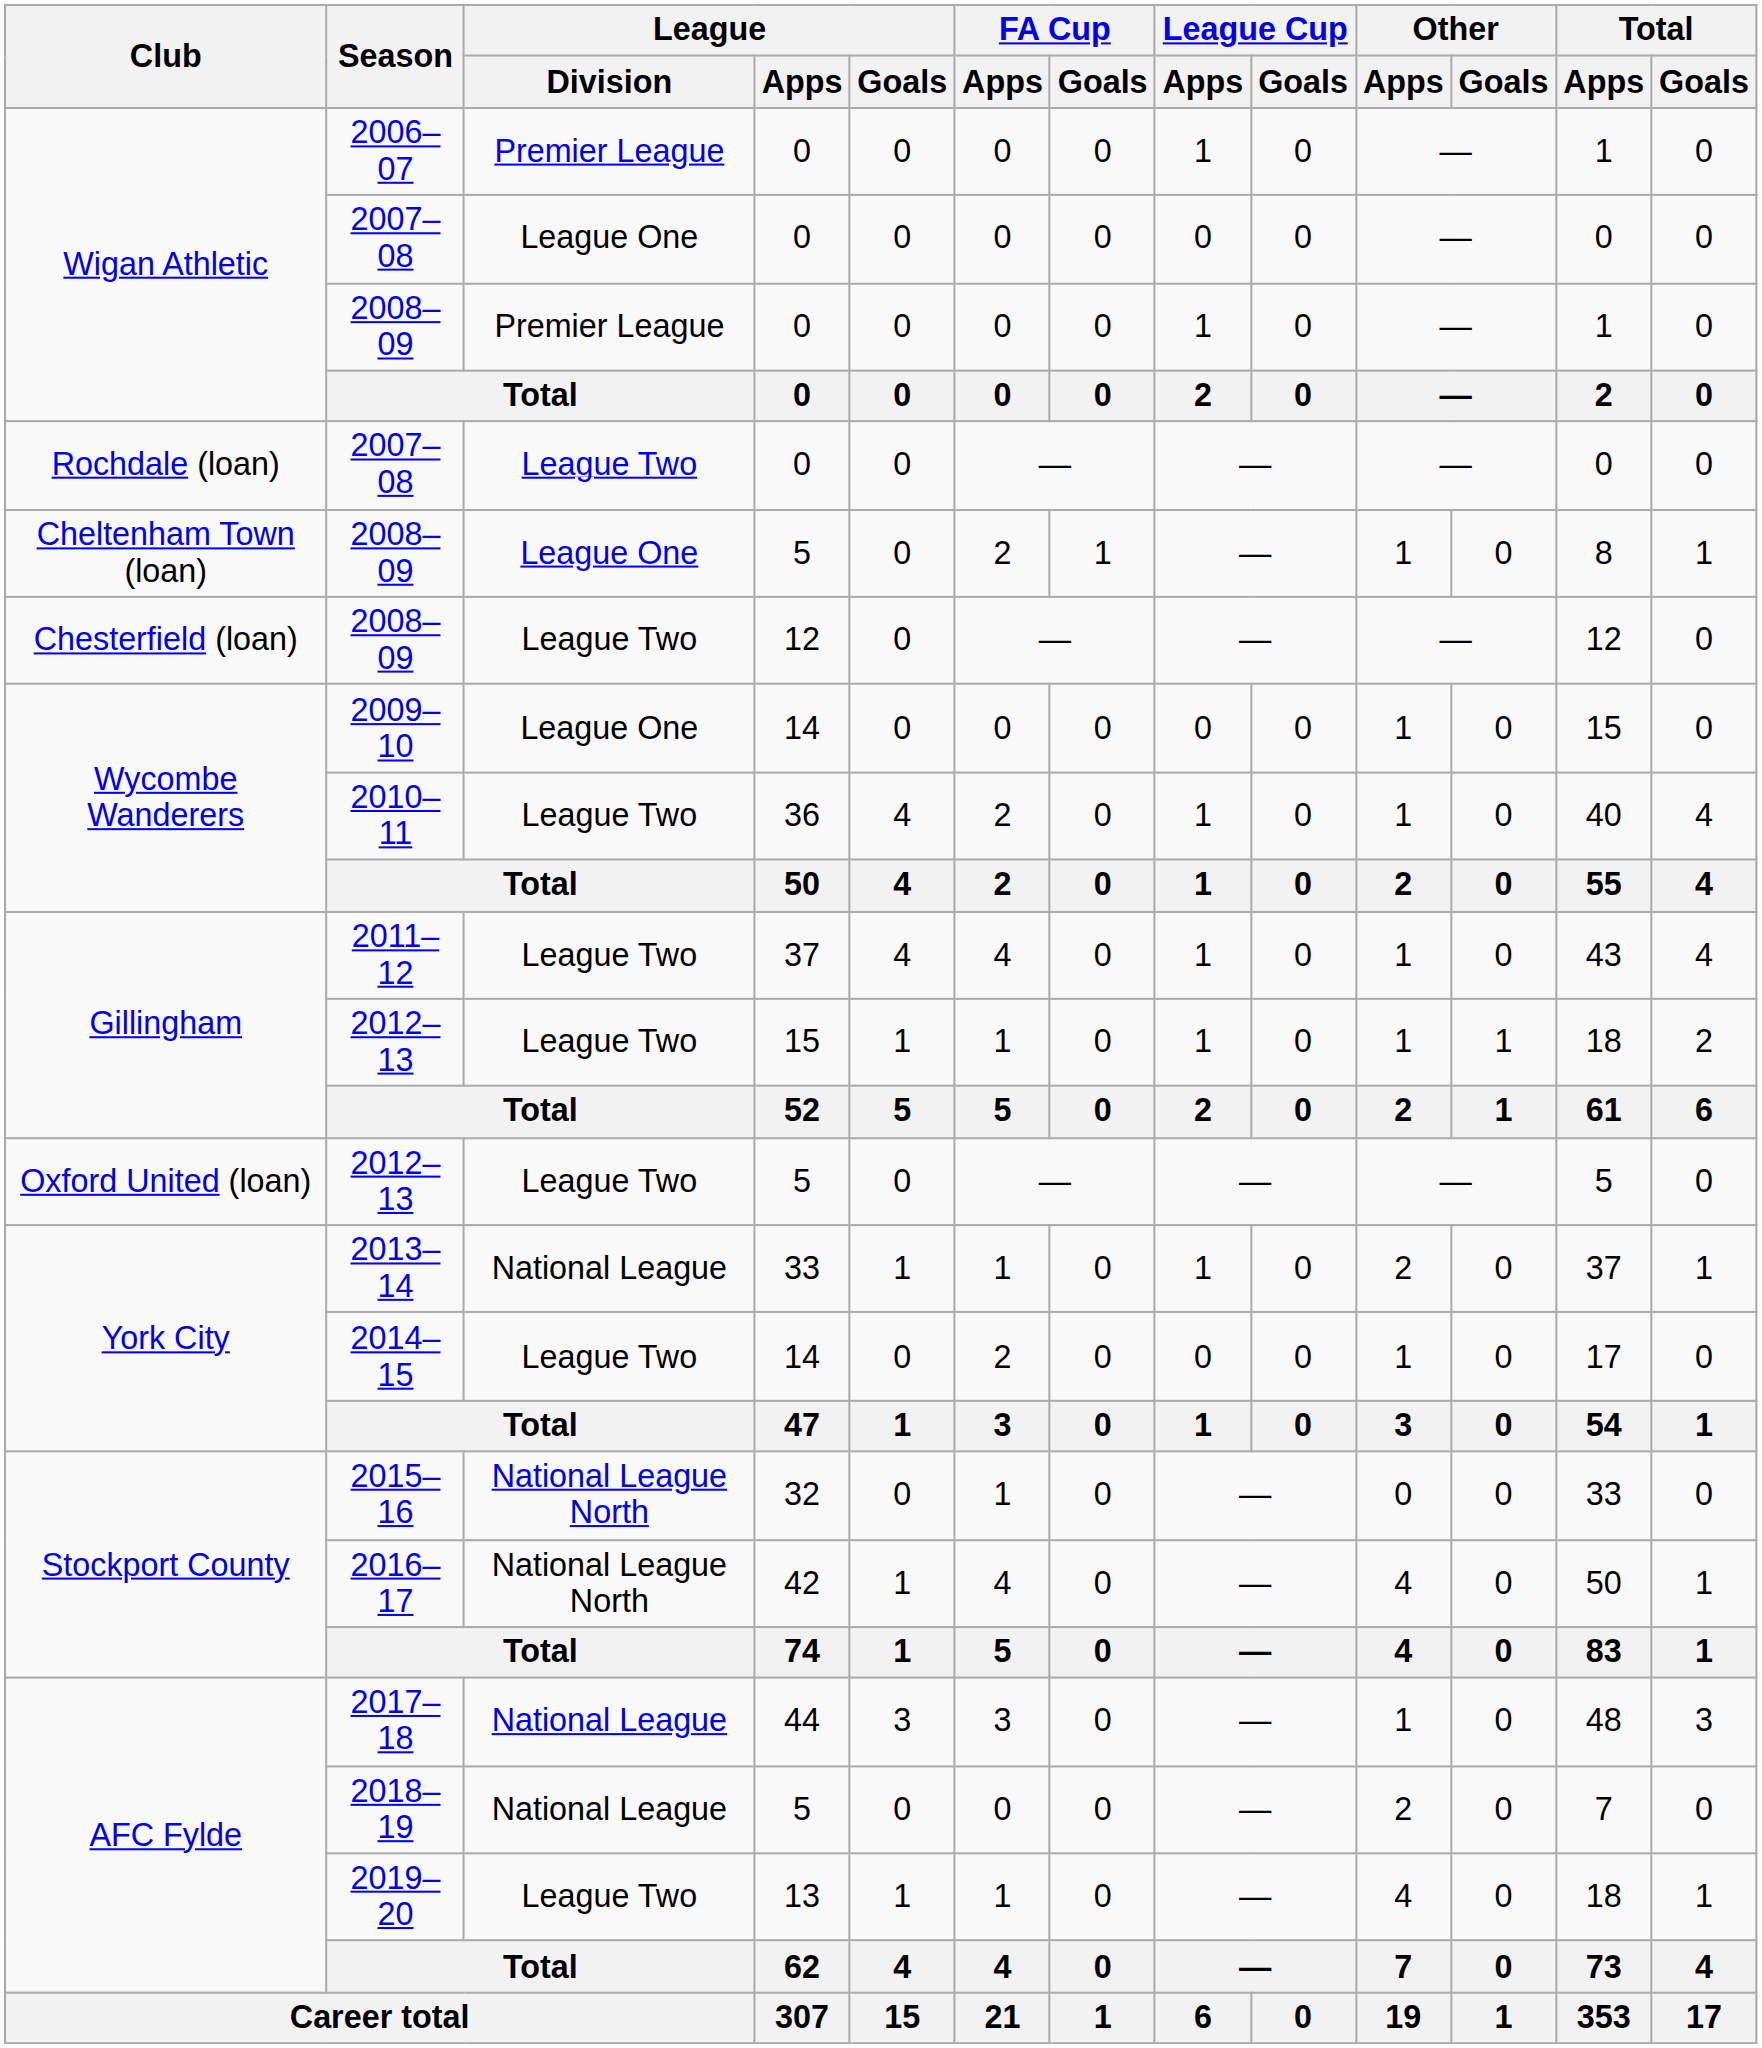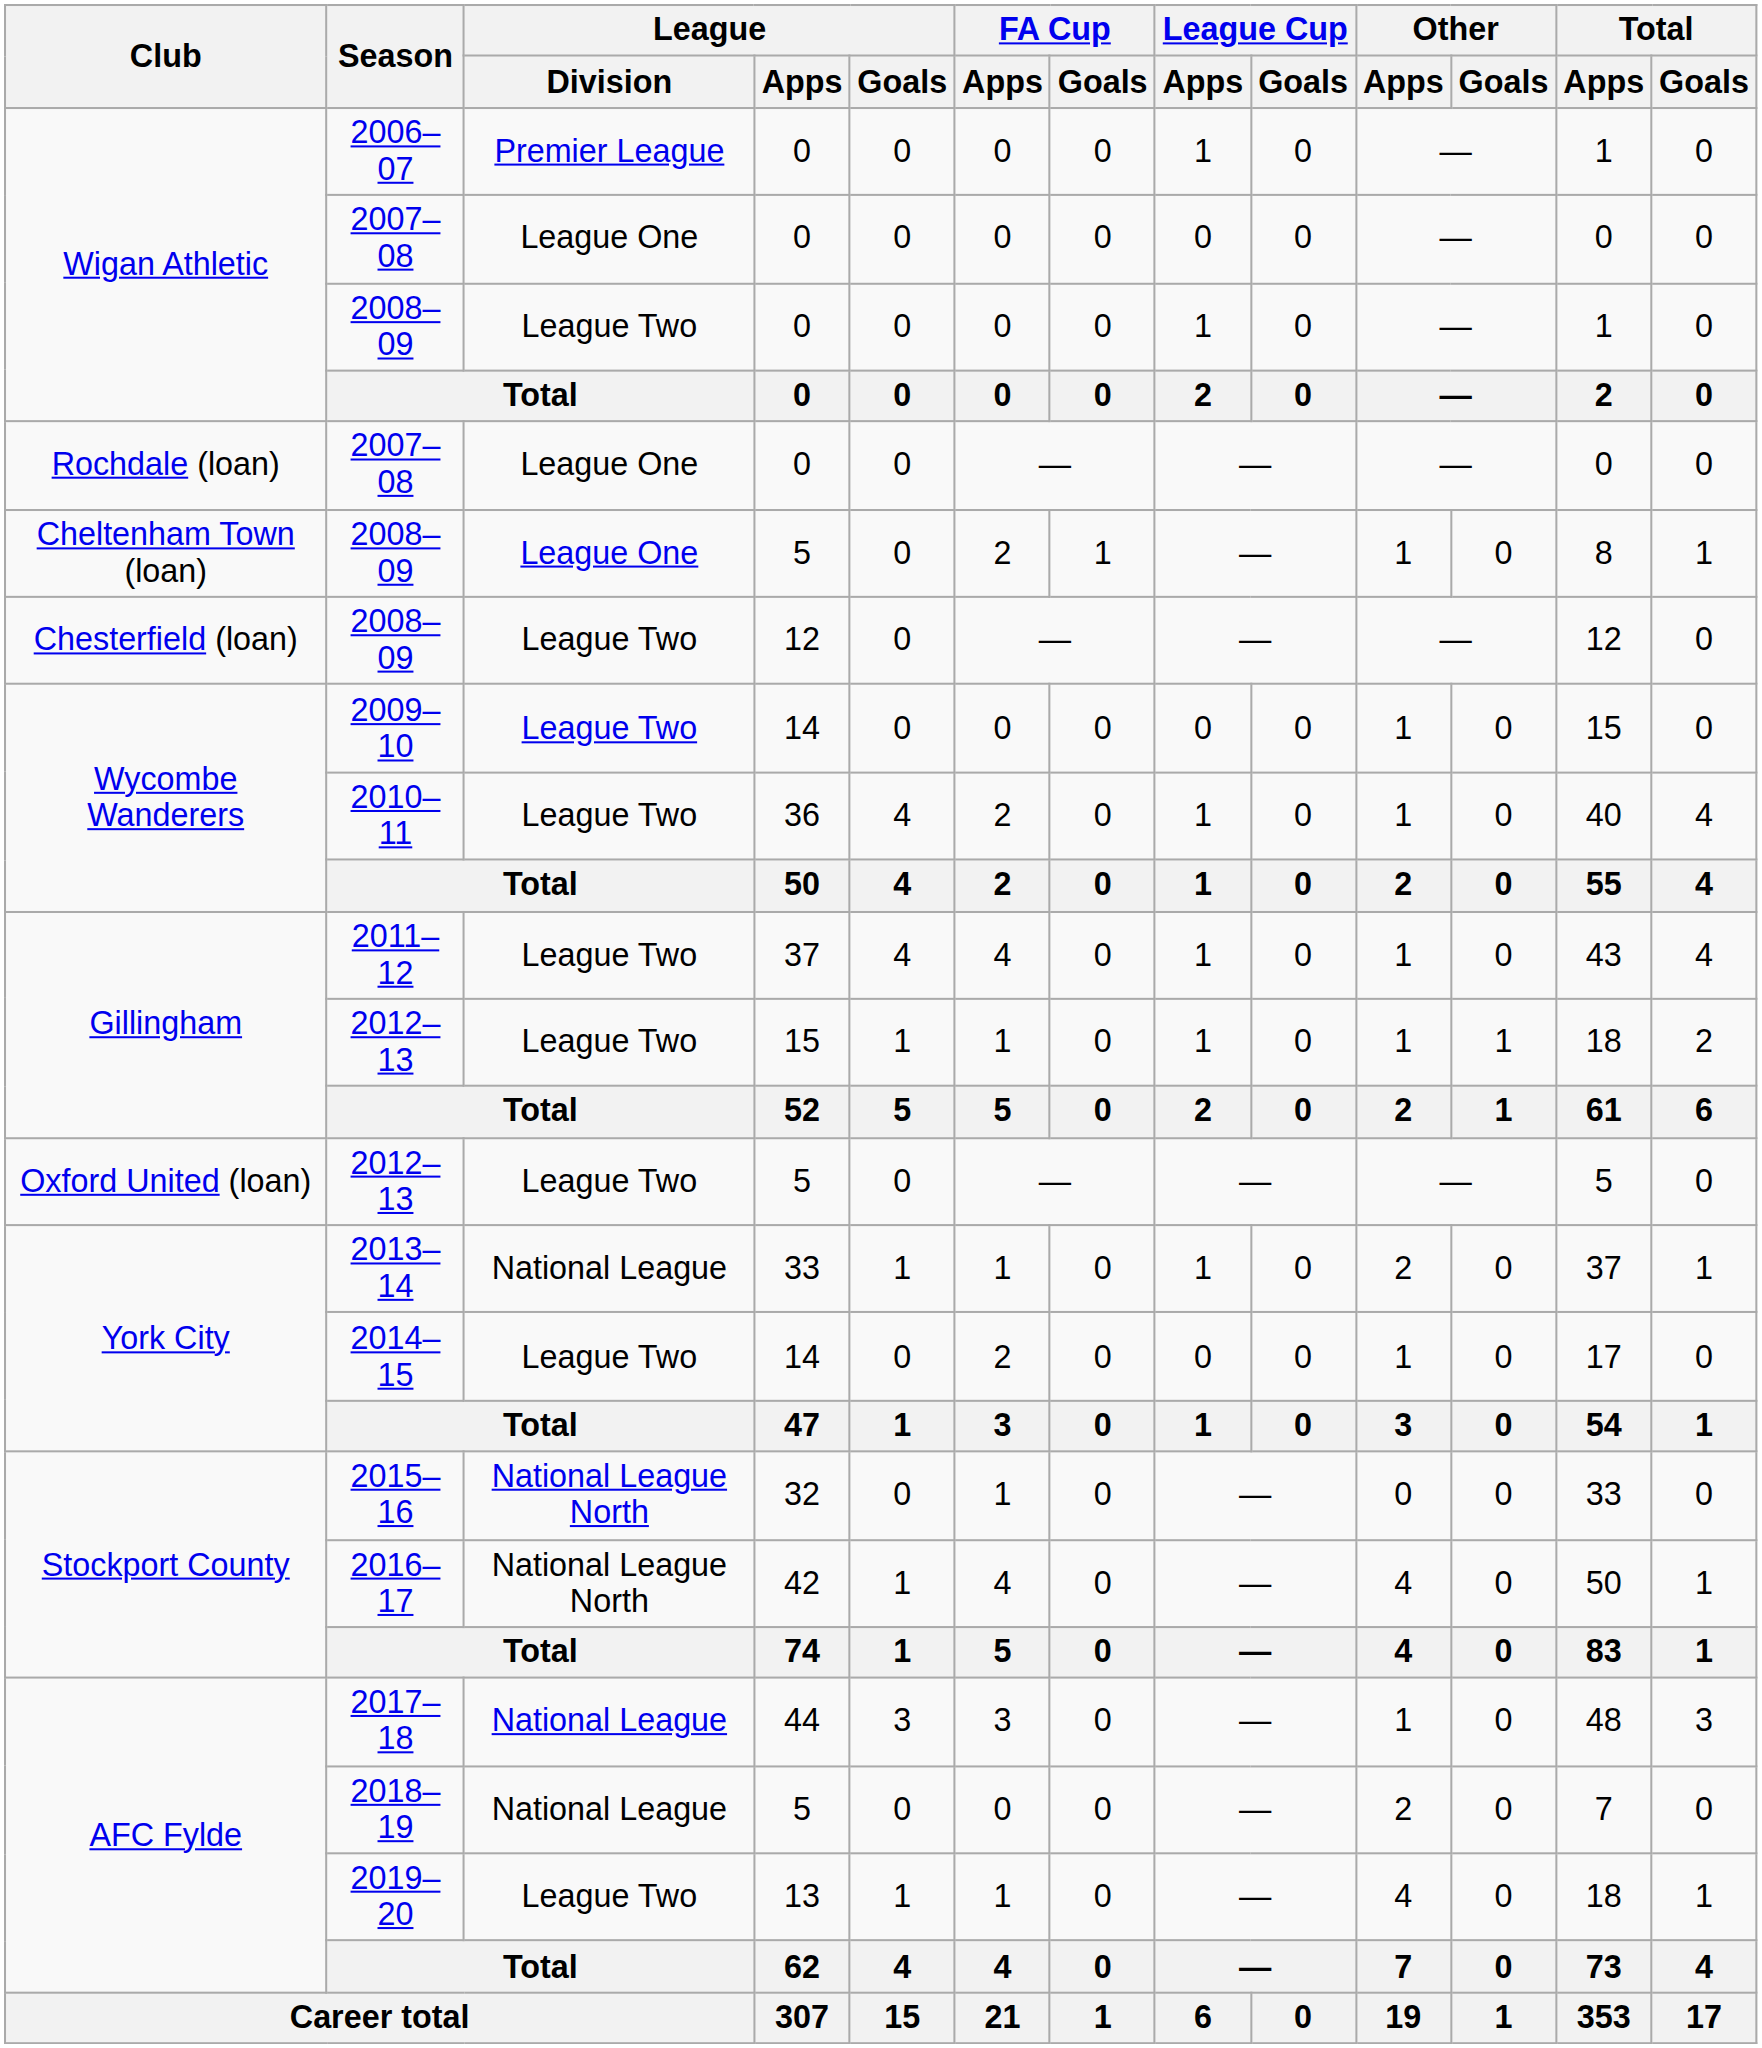Wigan Athletic / 2008–09 | League / Division: Premier League -> League Two
Rochdale (loan) / 2007–08 | League / Division: League Two -> League One
2009–10 | League / Division: League One -> League Two
